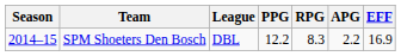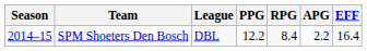SPM Shoeters Den Bosch | RPG: 8.3 -> 8.4
SPM Shoeters Den Bosch | EFF: 16.9 -> 16.4
